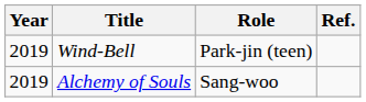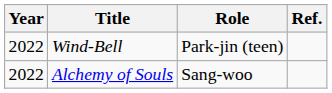Wind-Bell | Year: 2019 -> 2022
Alchemy of Souls | Year: 2019 -> 2022
